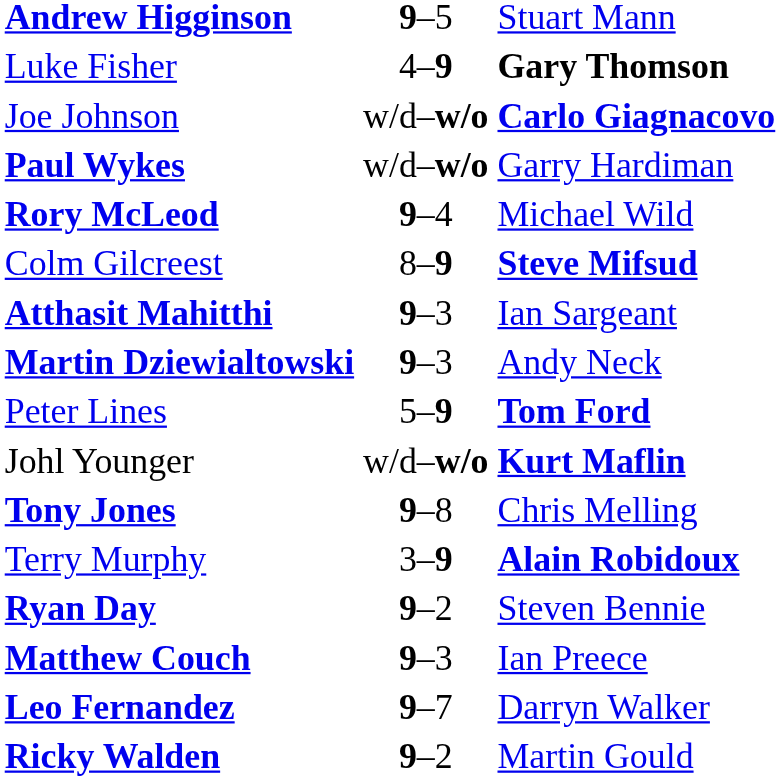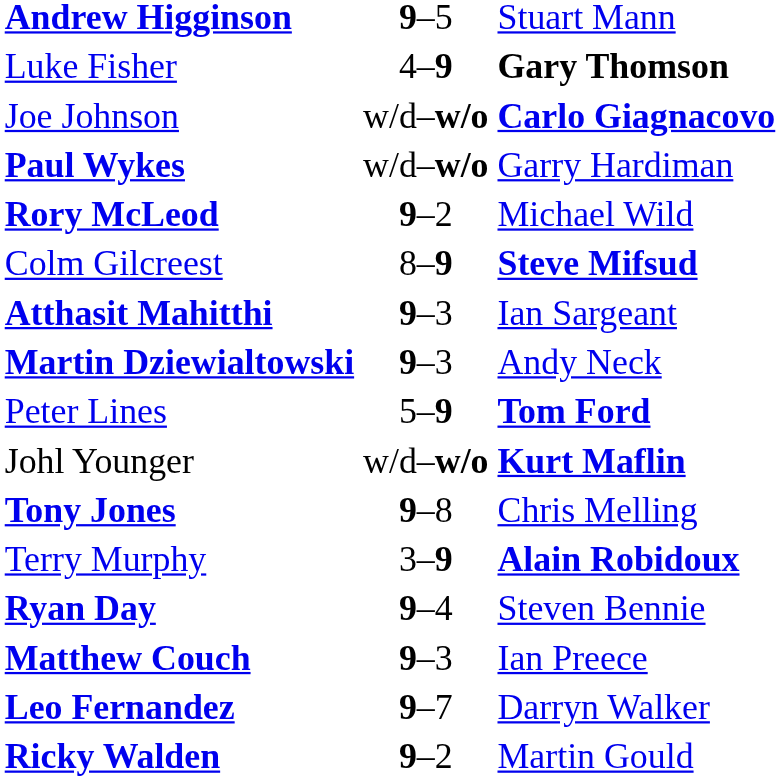Rory McLeod | column 2: 9–4 -> 9–2
Ryan Day | column 2: 9–2 -> 9–4
